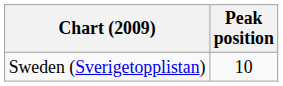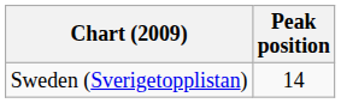Sweden (Sverigetopplistan) | Peak position: 10 -> 14
